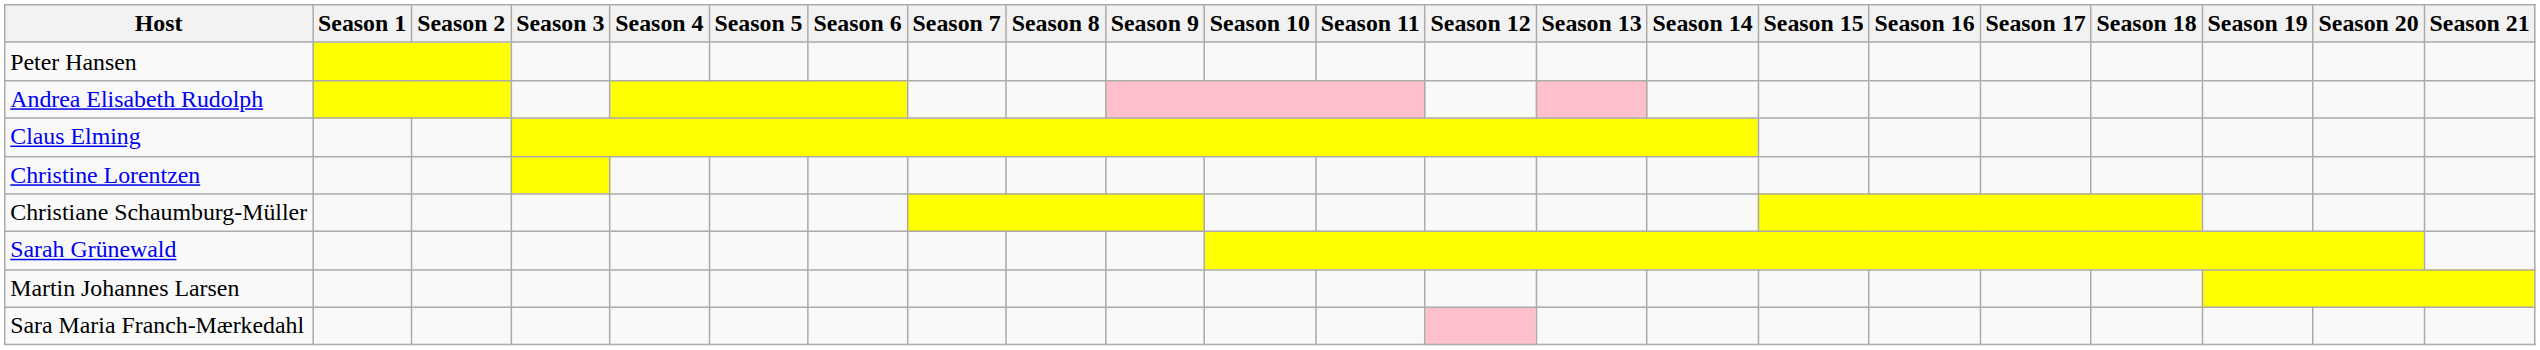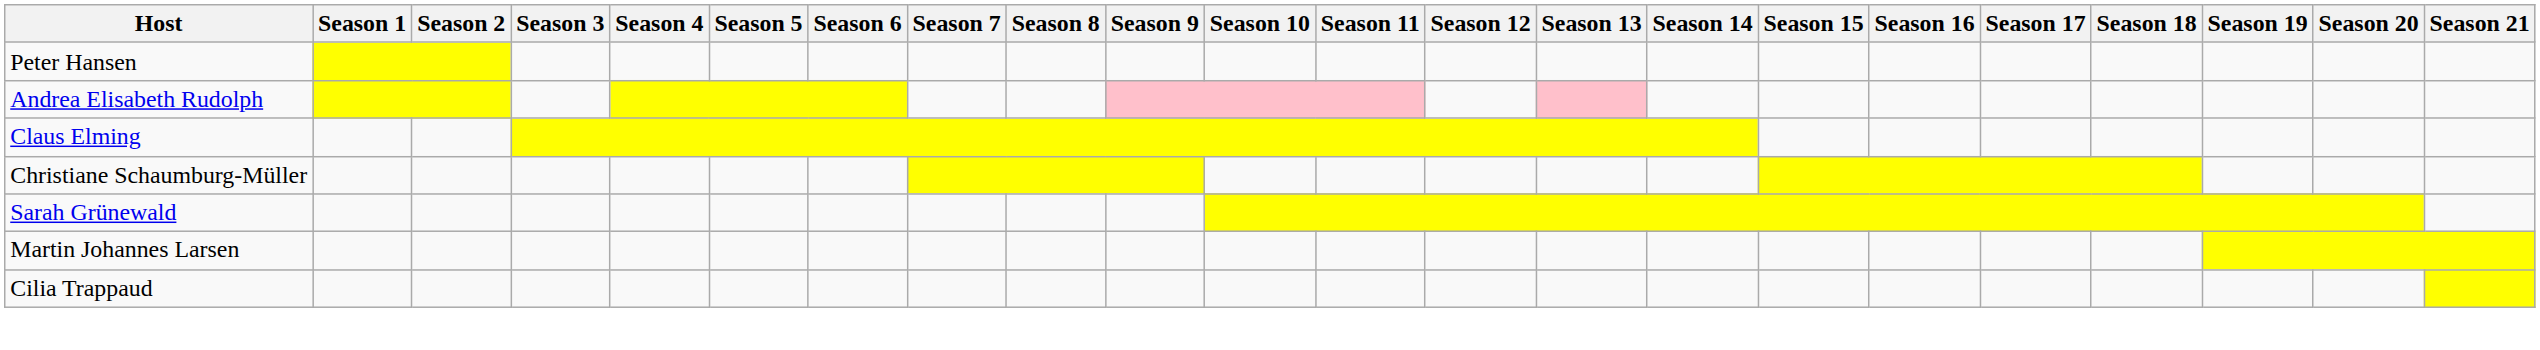- row: Christine Lorentzen
+ row: Cilia Trappaud
- row: Sara Maria Franch-Mærkedahl
